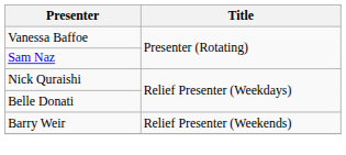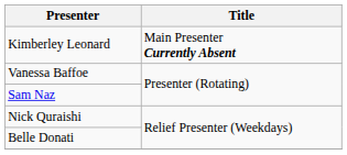+ row: Kimberley Leonard | Main Presenter Currently Absent
- row: Barry Weir | Relief Presenter (Weekends)
